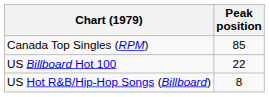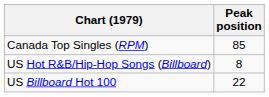rows swapped: US Billboard Hot 100 <-> US Hot R&B/Hip-Hop Songs (Billboard)
